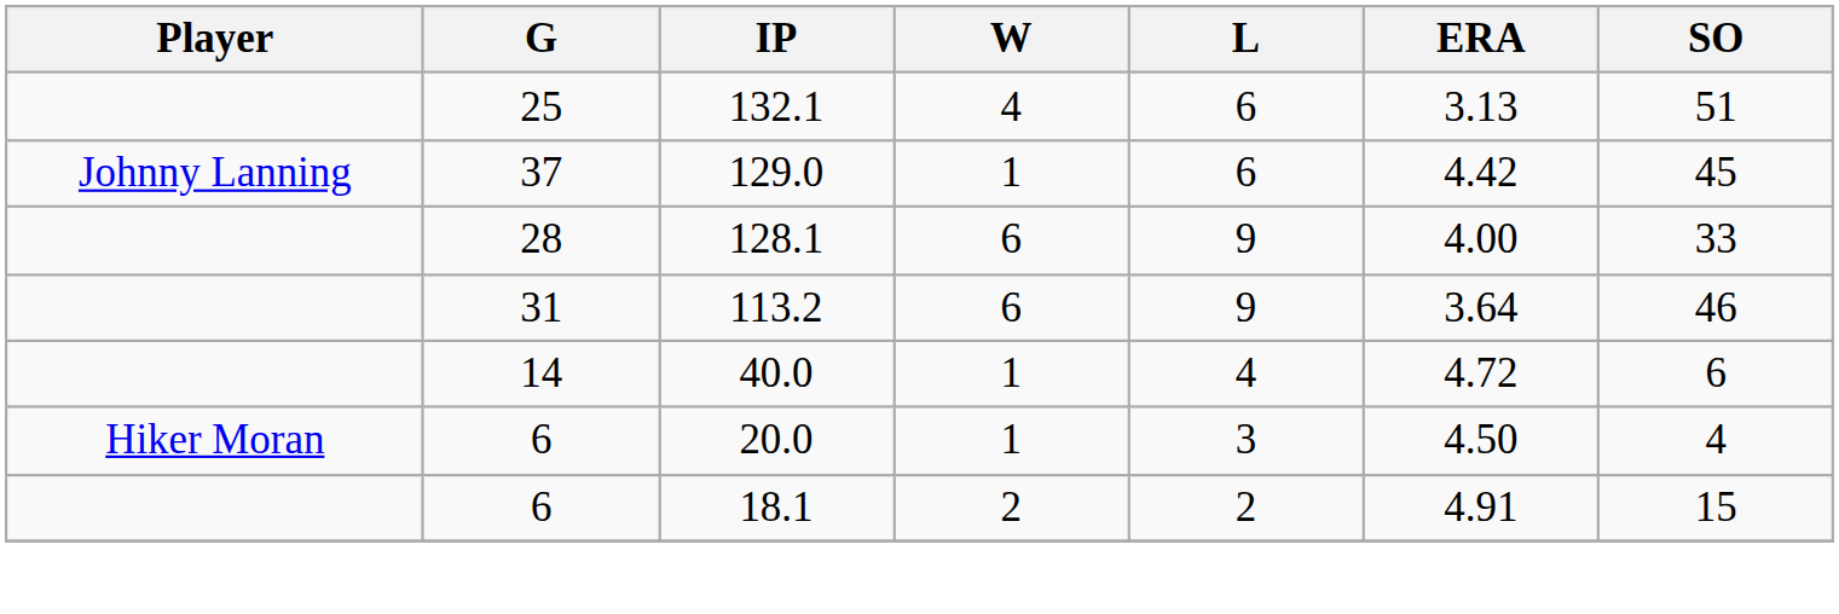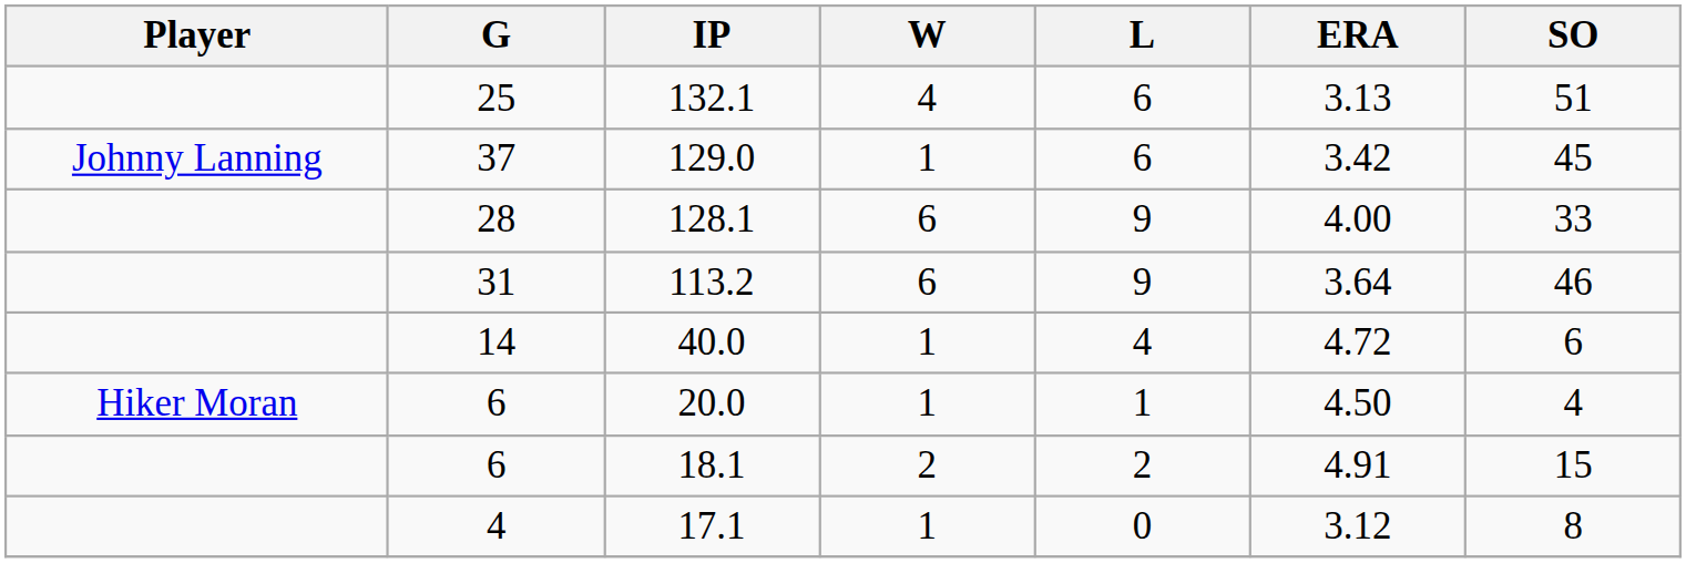129.0 | ERA: 4.42 -> 3.42
20.0 | L: 3 -> 1
+ row: 4 | 17.1 | 1 | 0 | 3.12 | 8
